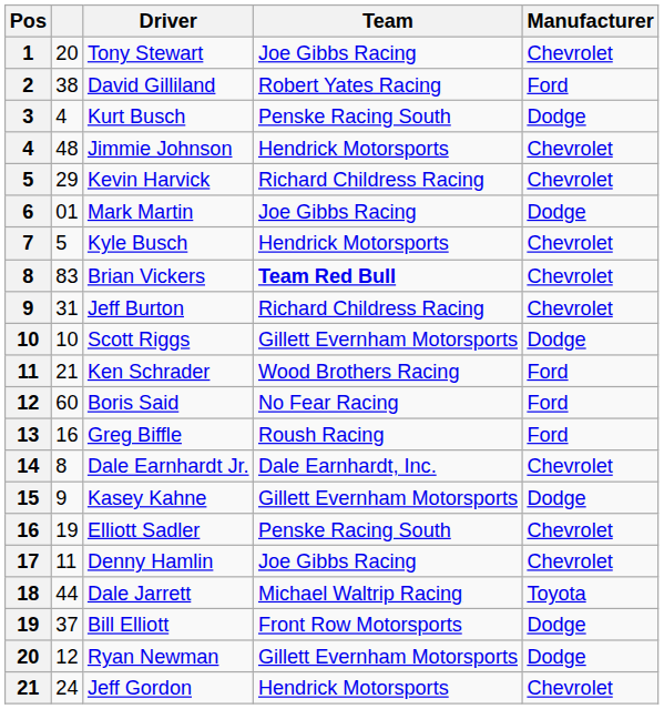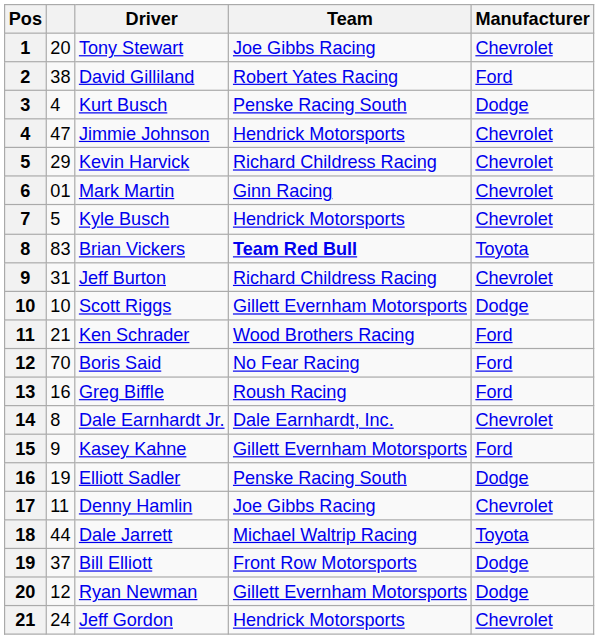Jimmie Johnson | column 2: 48 -> 47
Mark Martin | Team: Joe Gibbs Racing -> Ginn Racing
Mark Martin | Manufacturer: Dodge -> Chevrolet
Brian Vickers | Manufacturer: Chevrolet -> Toyota
Boris Said | column 2: 60 -> 70
Kasey Kahne | Manufacturer: Dodge -> Ford
Elliott Sadler | Manufacturer: Chevrolet -> Dodge
